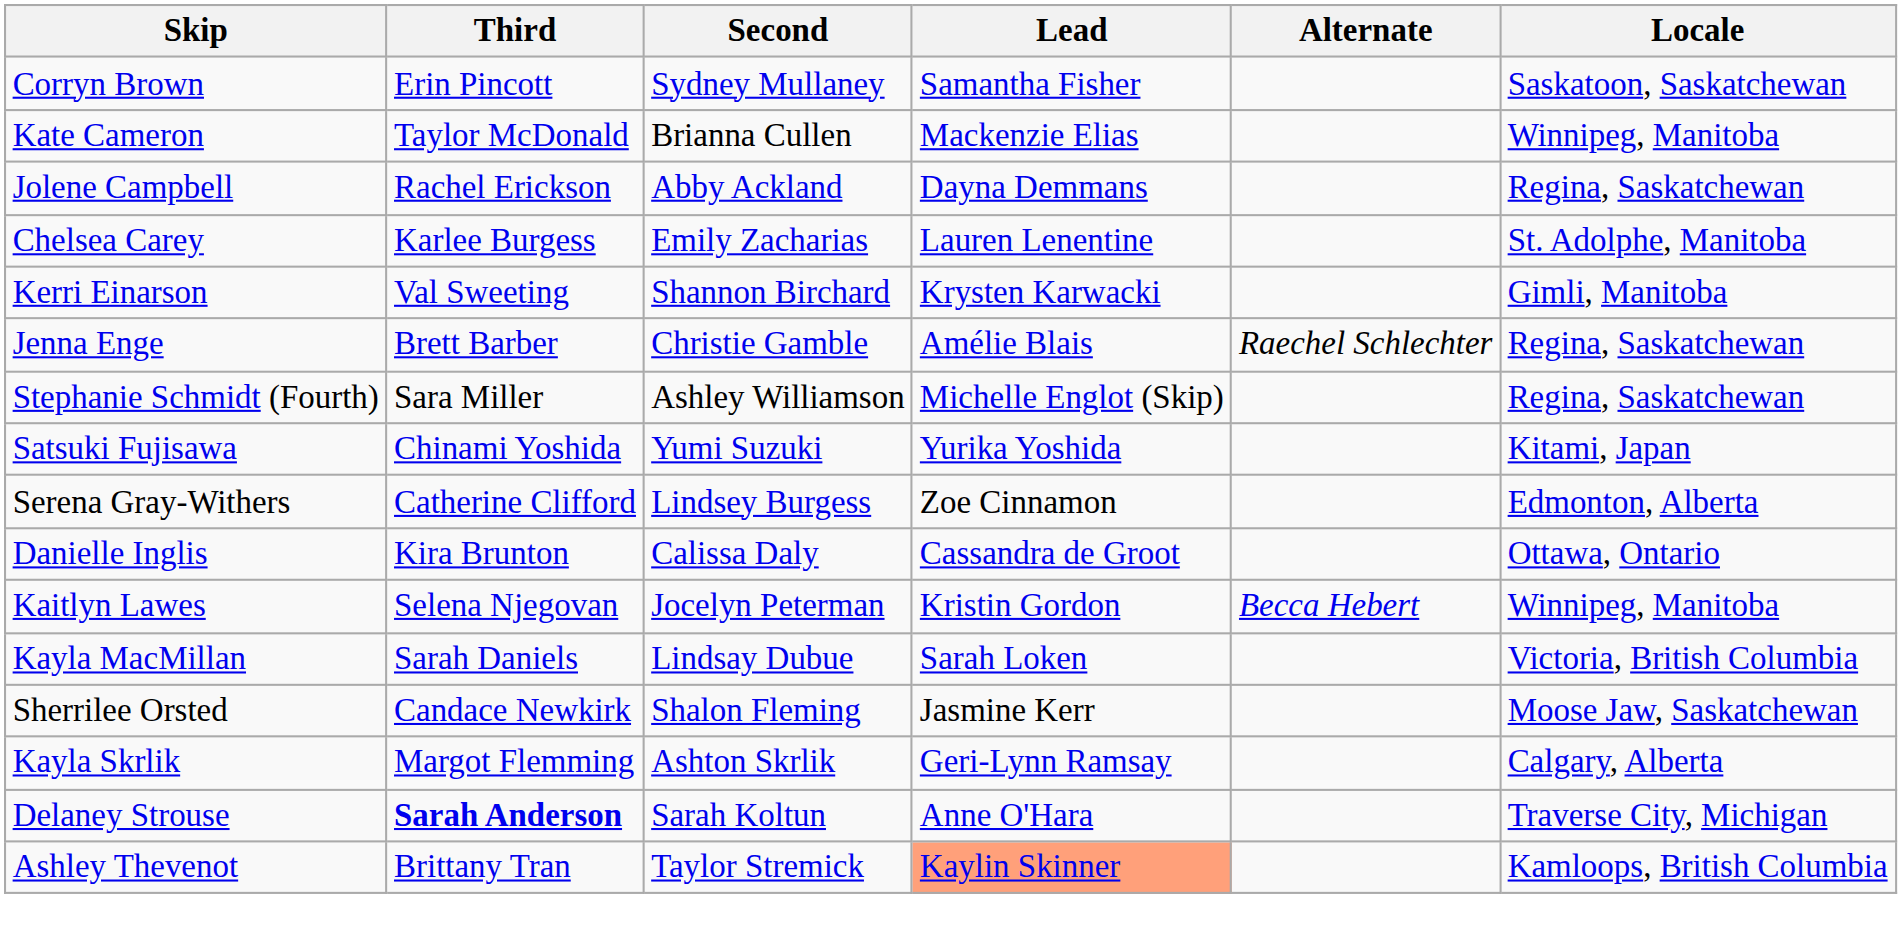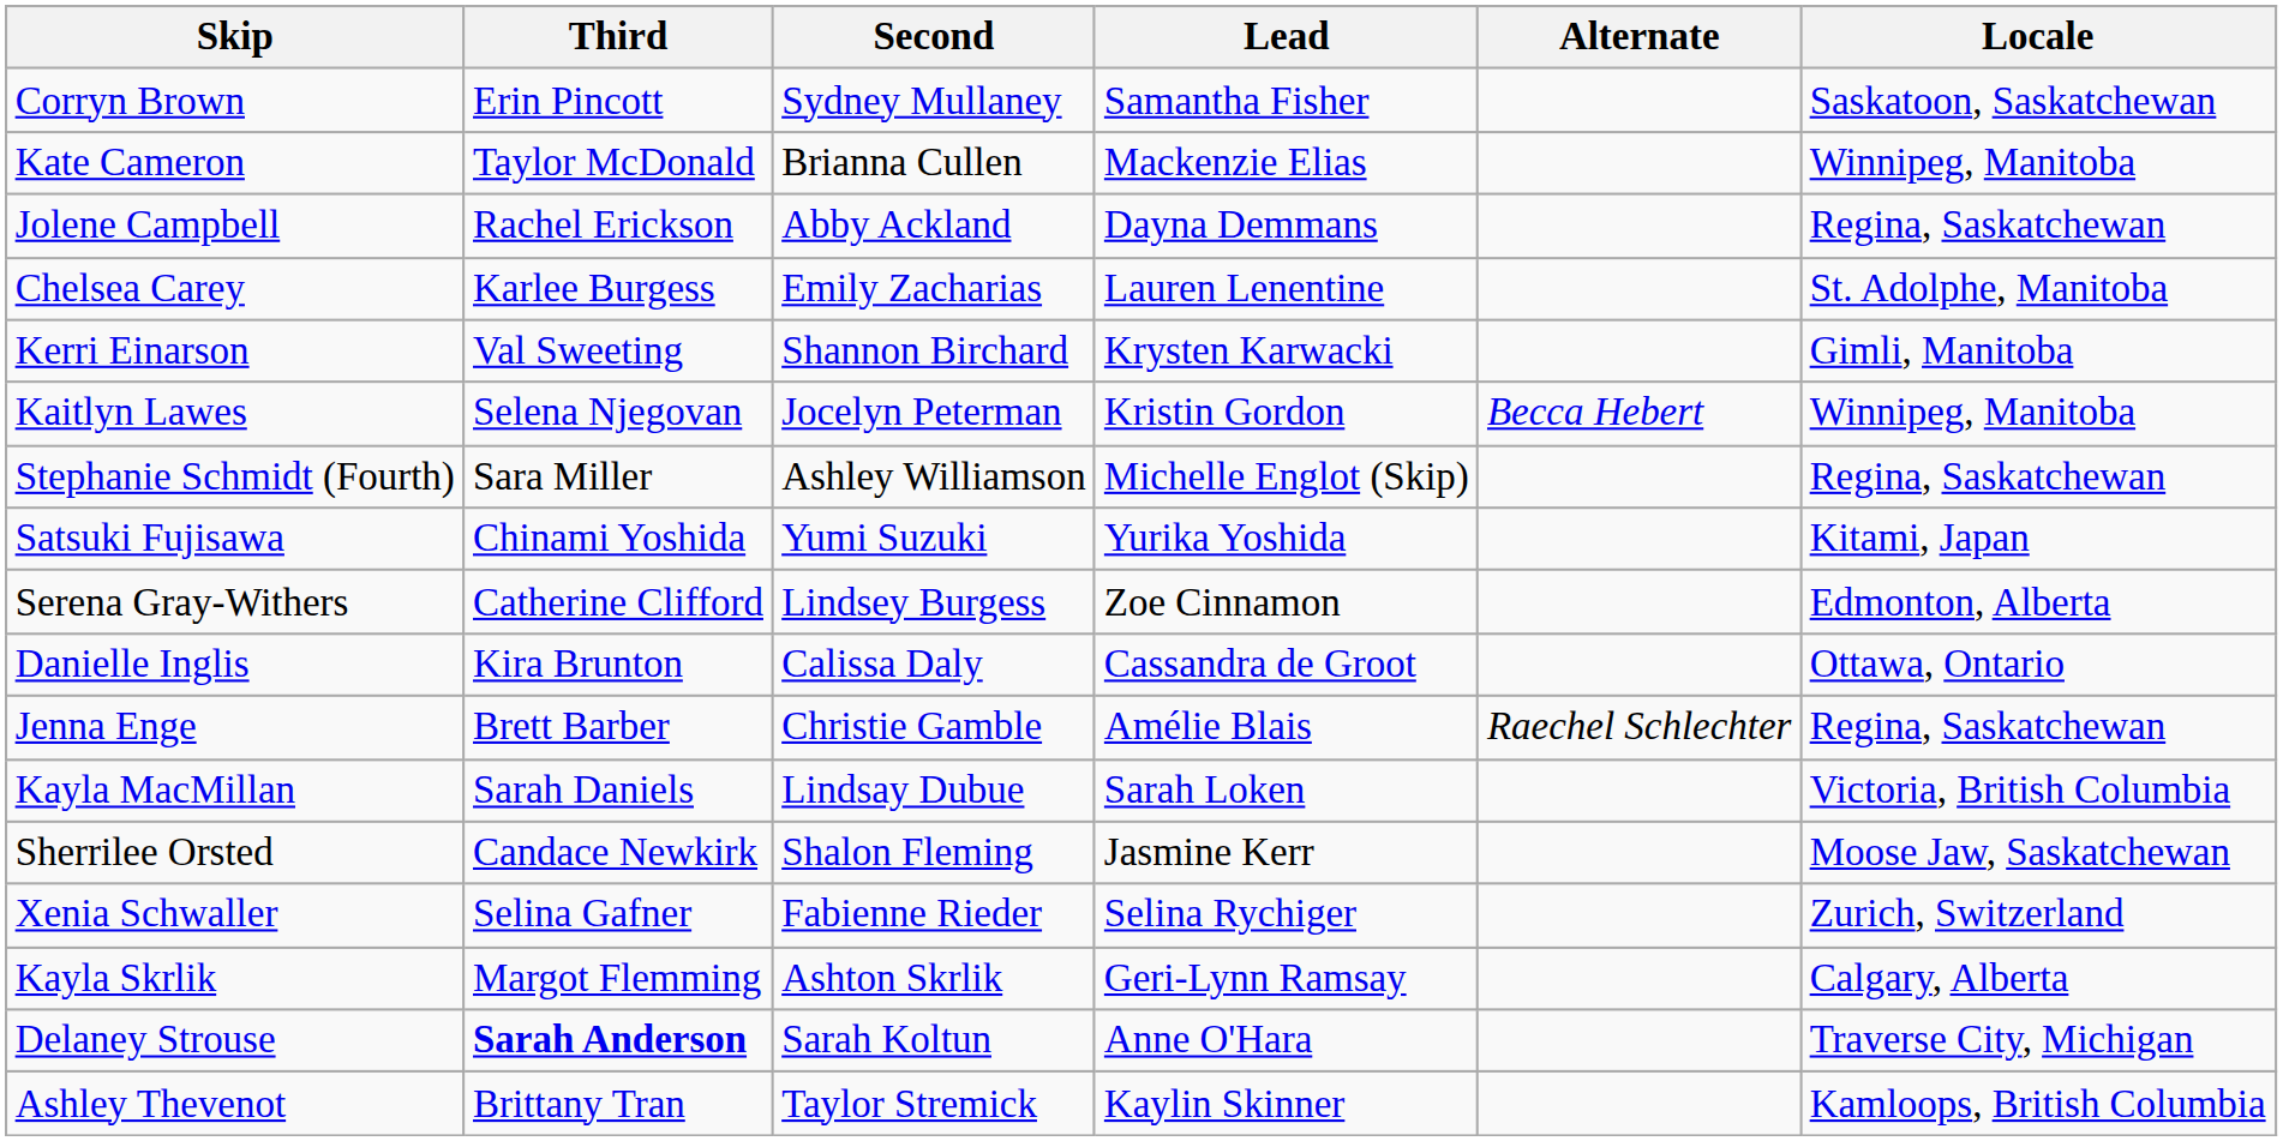rows swapped: Jenna Enge <-> Kaitlyn Lawes
+ row: Xenia Schwaller | Selina Gafner | Fabienne Rieder | Selina Rychiger | Zurich, Switzerland
Ashley Thevenot | Lead: lightsalmon background -> no background
